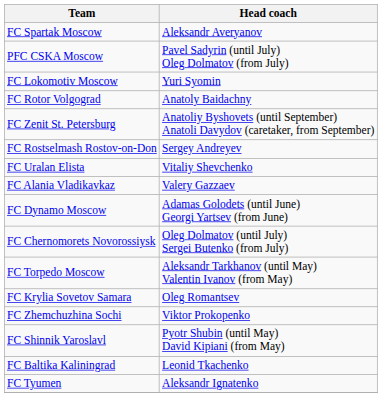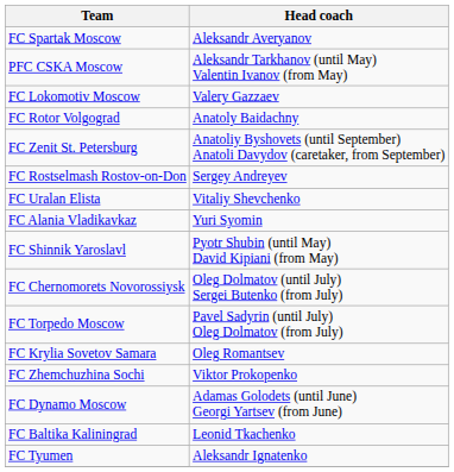PFC CSKA Moscow | Head coach: Pavel Sadyrin (until July) Oleg Dolmatov (from July) -> Aleksandr Tarkhanov (until May) Valentin Ivanov (from May)
FC Lokomotiv Moscow | Head coach: Yuri Syomin -> Valery Gazzaev
FC Alania Vladikavkaz | Head coach: Valery Gazzaev -> Yuri Syomin
rows swapped: FC Dynamo Moscow <-> FC Shinnik Yaroslavl
FC Torpedo Moscow | Head coach: Aleksandr Tarkhanov (until May) Valentin Ivanov (from May) -> Pavel Sadyrin (until July) Oleg Dolmatov (from July)
